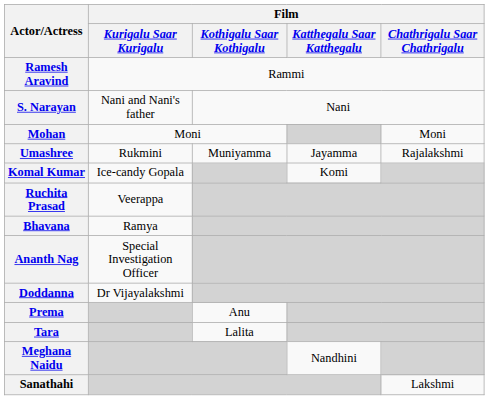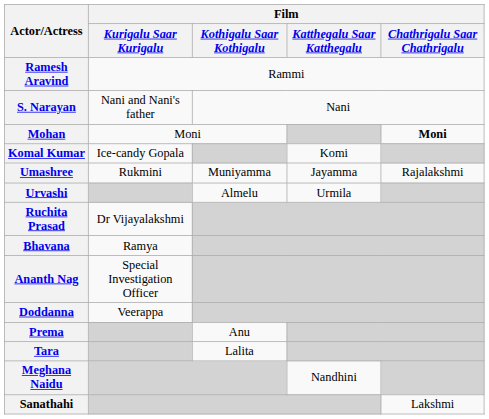Mohan | Film / Chathrigalu Saar Chathrigalu: normal -> bold
rows swapped: Umashree <-> Komal Kumar
+ row: Urvashi | Almelu | Urmila
Ruchita Prasad | Film / Kurigalu Saar Kurigalu: Veerappa -> Dr Vijayalakshmi
Doddanna | Film / Kurigalu Saar Kurigalu: Dr Vijayalakshmi -> Veerappa
